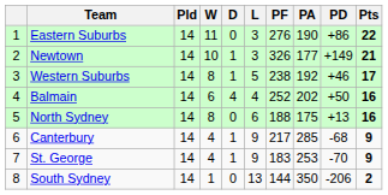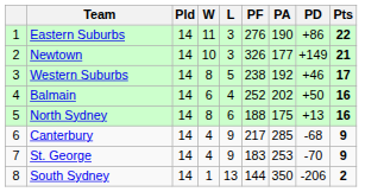- column: D | 0 | 1 | 1 | 4 | 0 | 1 | 1 | 0
